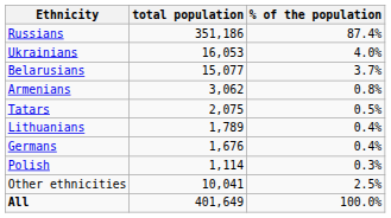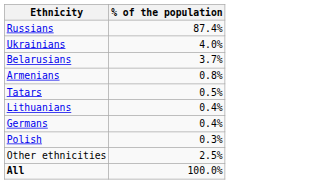- column: total population | 351,186 | 16,053 | 15,077 | 3,062 | 2,075 | 1,789 | 1,676 | 1,114 | 10,041 | 401,649
